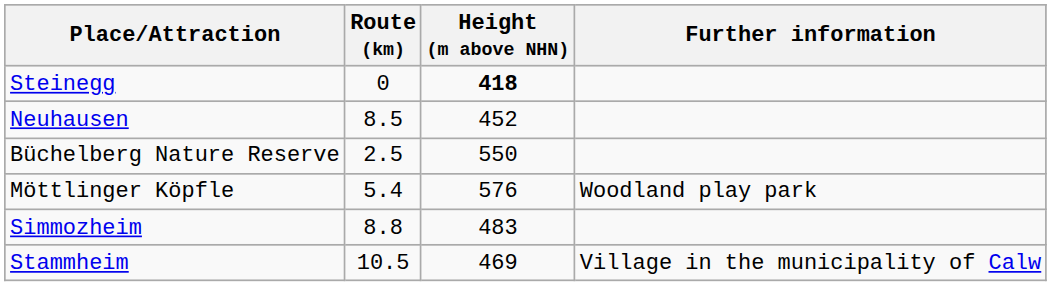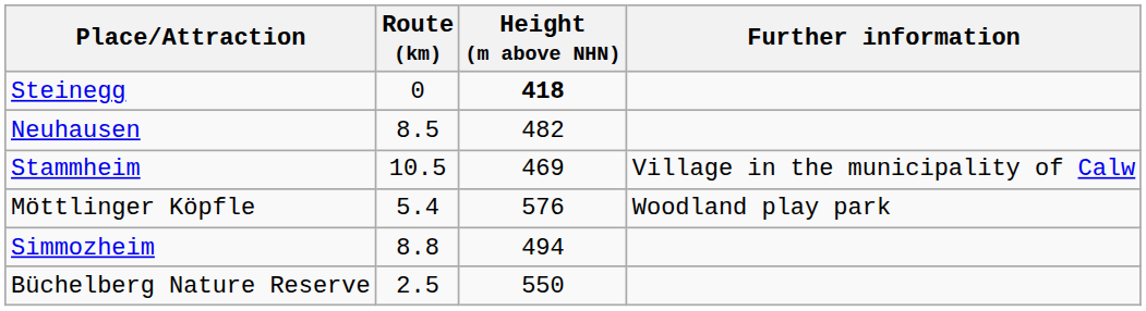Neuhausen | Height (m above NHN): 452 -> 482
rows swapped: Büchelberg Nature Reserve <-> Stammheim
Simmozheim | Height (m above NHN): 483 -> 494
